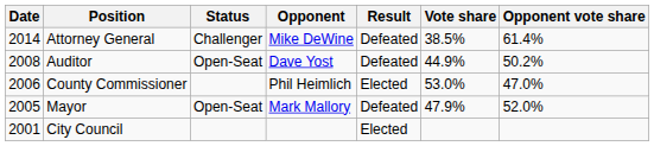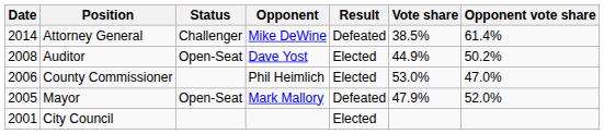Auditor | Result: Defeated -> Elected
